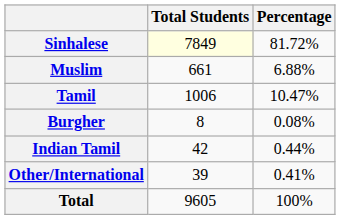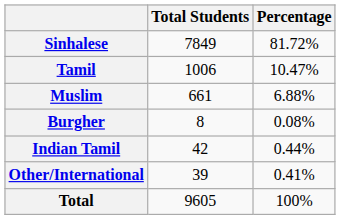Sinhalese | Total Students: lightyellow background -> no background
rows swapped: Tamil <-> Muslim
